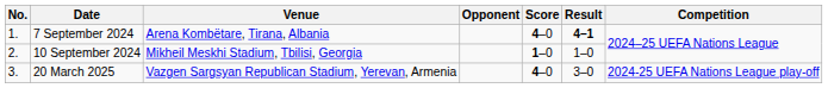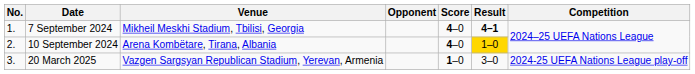7 September 2024 | Venue: Arena Kombëtare, Tirana, Albania -> Mikheil Meskhi Stadium, Tbilisi, Georgia
10 September 2024 | Venue: Mikheil Meskhi Stadium, Tbilisi, Georgia -> Arena Kombëtare, Tirana, Albania
10 September 2024 | Score: 1–0 -> 4–0
10 September 2024 | Result: no background -> gold background
20 March 2025 | Score: 4–0 -> 1–0
